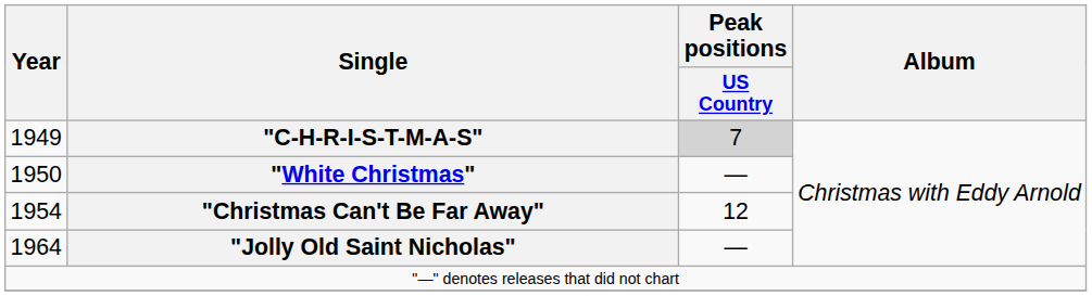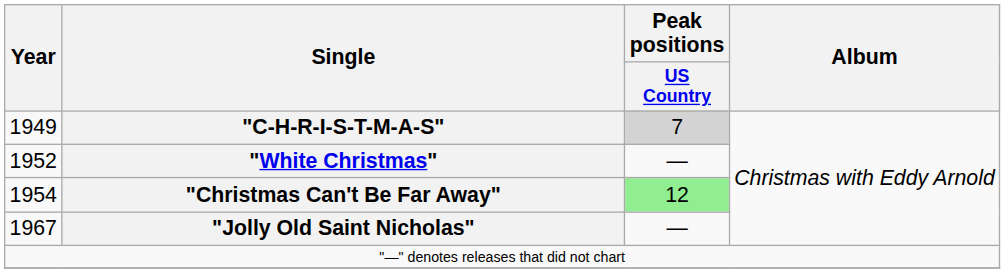"White Christmas" | Year: 1950 -> 1952
"Christmas Can't Be Far Away" | Peak positions / US Country: no background -> lightgreen background
"Jolly Old Saint Nicholas" | Year: 1964 -> 1967
